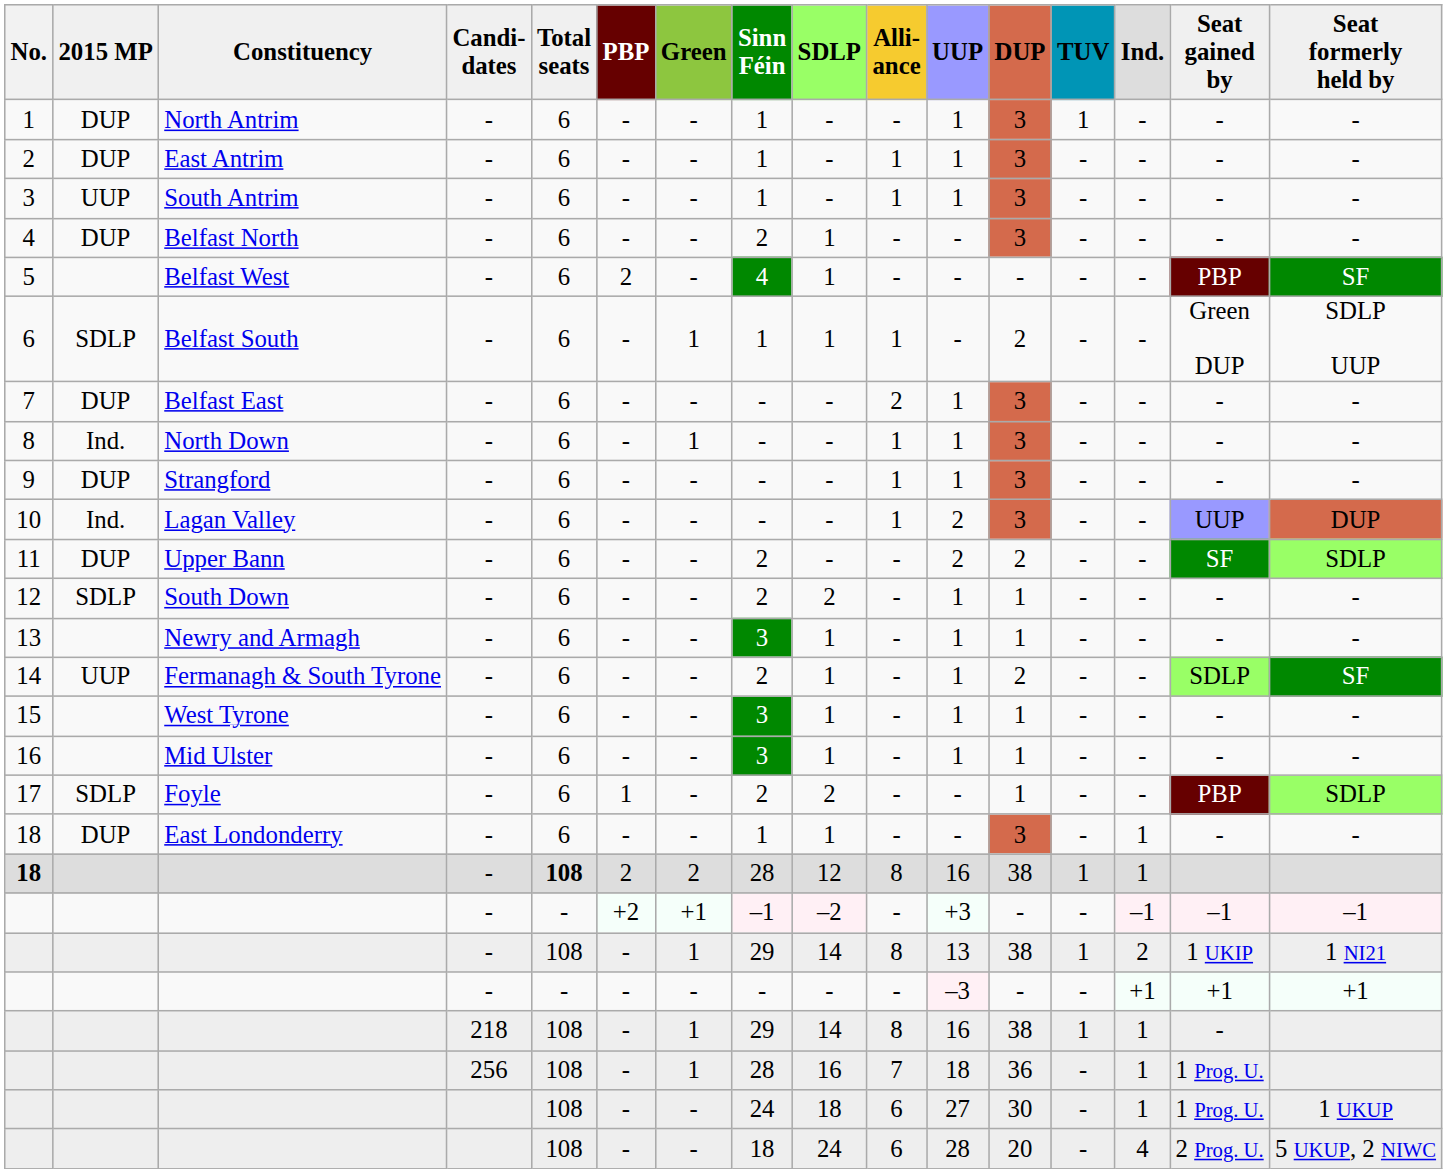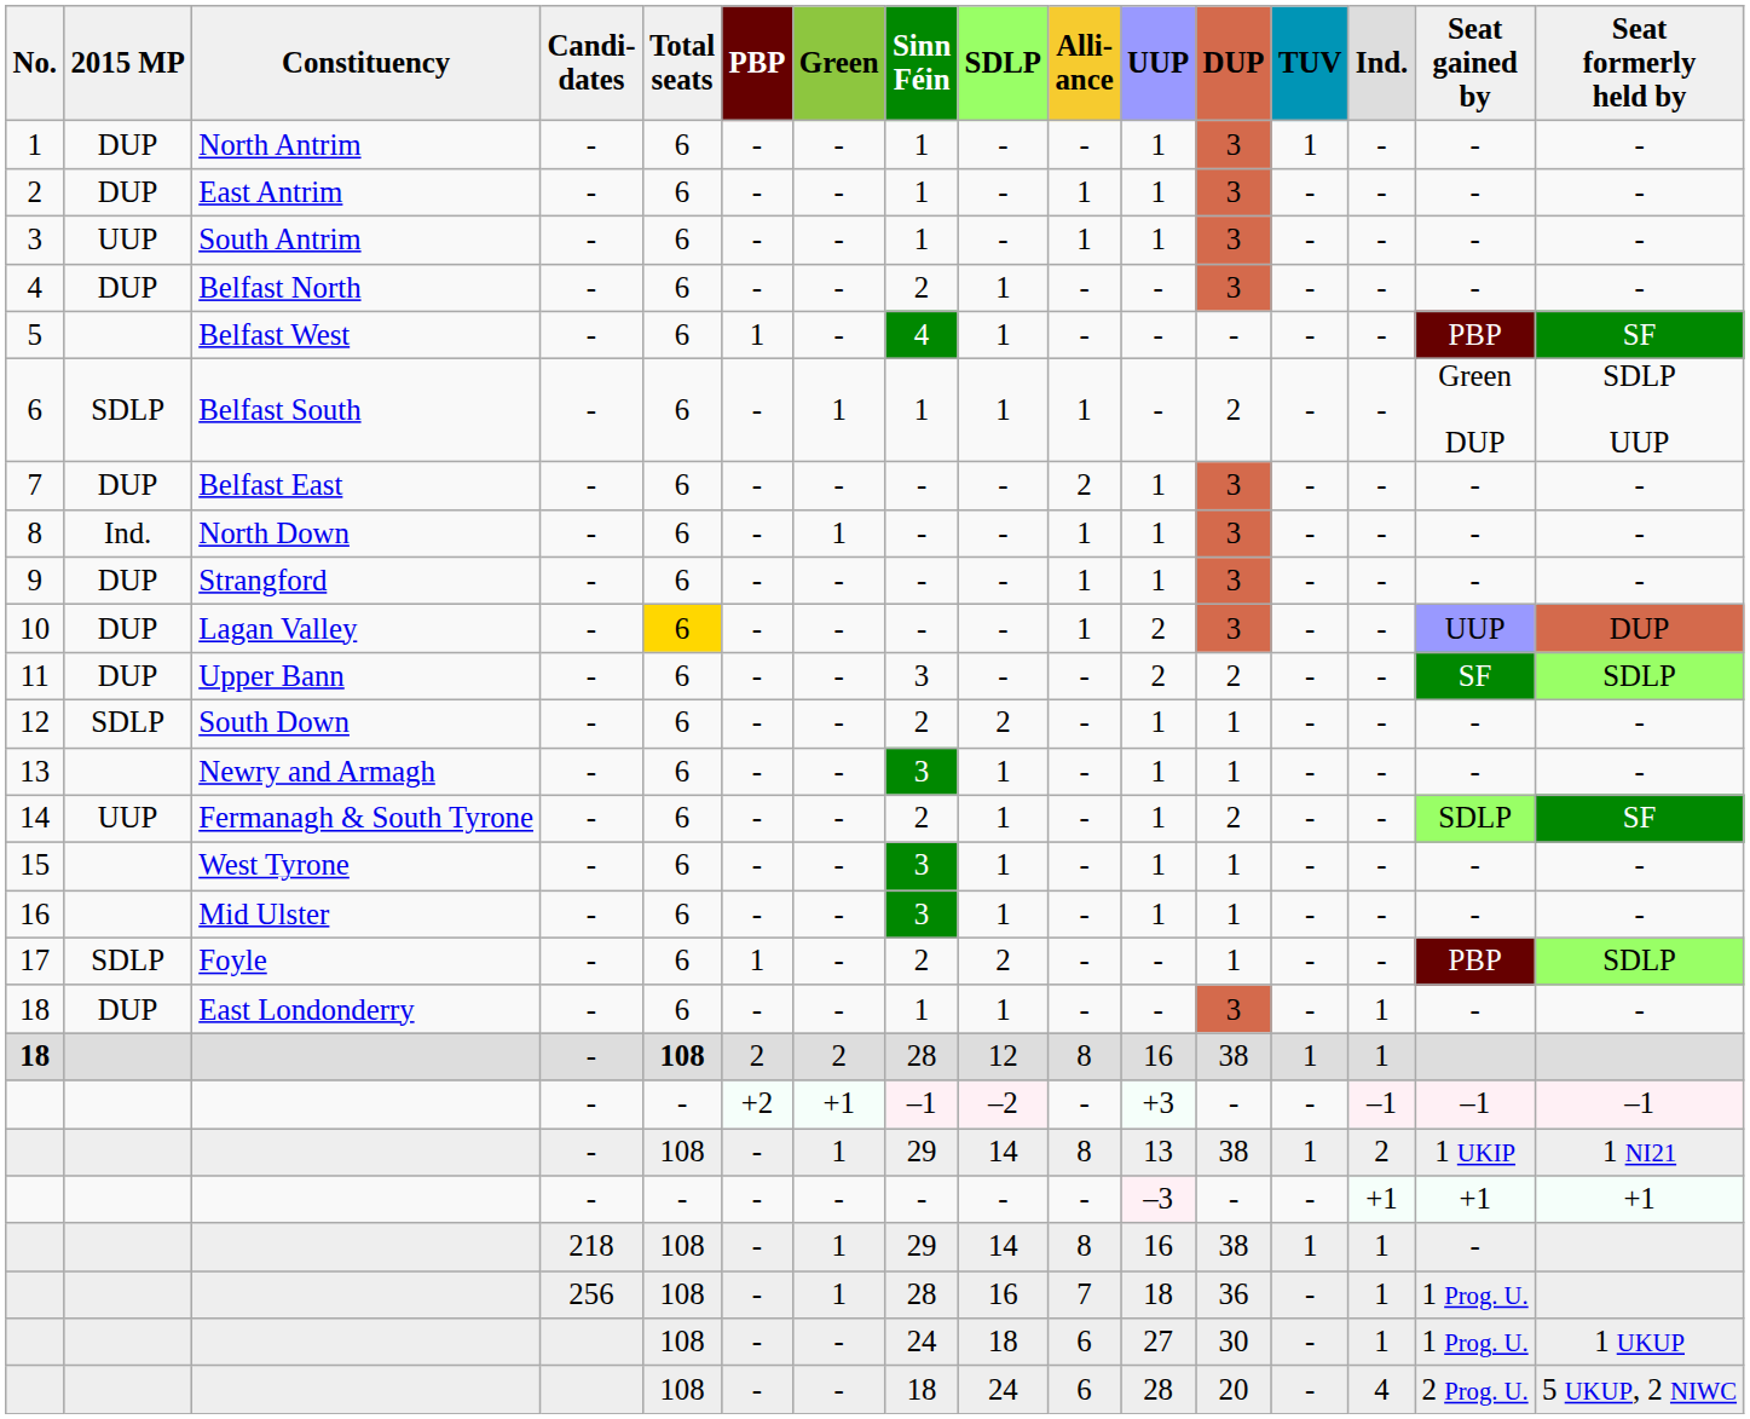5 | PBP: 2 -> 1
10 | 2015 MP: Ind. -> DUP
10 | Total seats: no background -> gold background
11 | Sinn Féin: 2 -> 3
